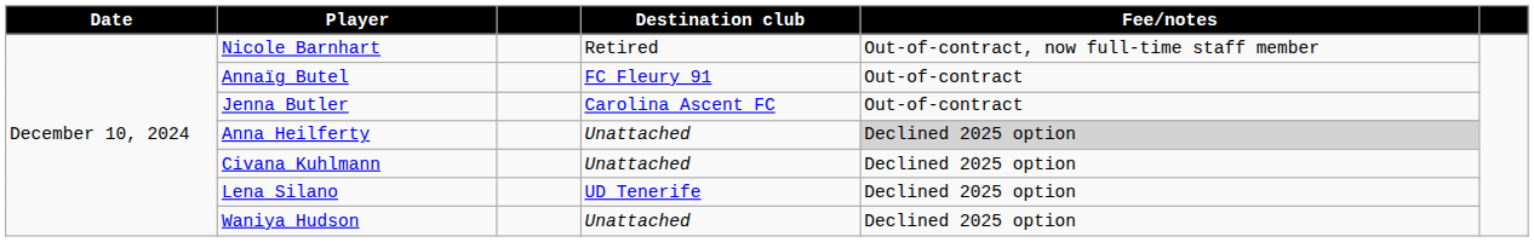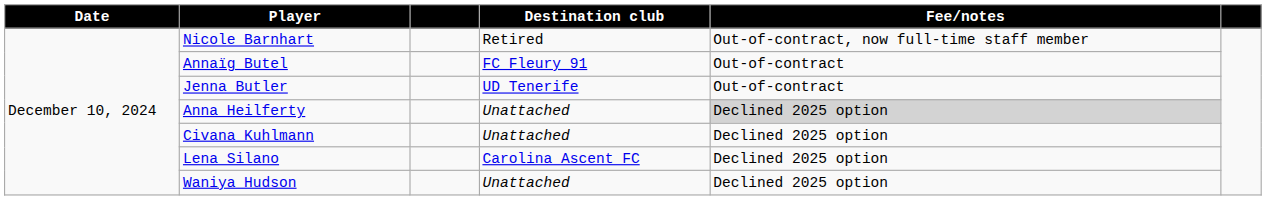Jenna Butler | Destination club: Carolina Ascent FC -> UD Tenerife
Lena Silano | Destination club: UD Tenerife -> Carolina Ascent FC
